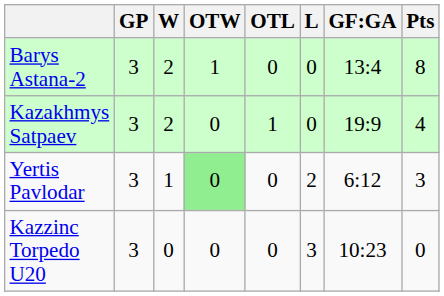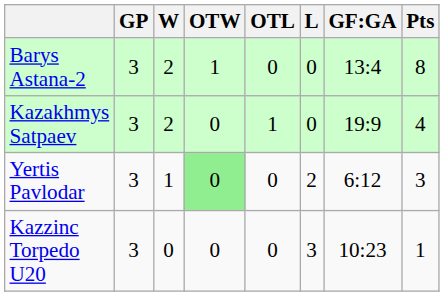Kazzinc Torpedo U20 | Pts: 0 -> 1
